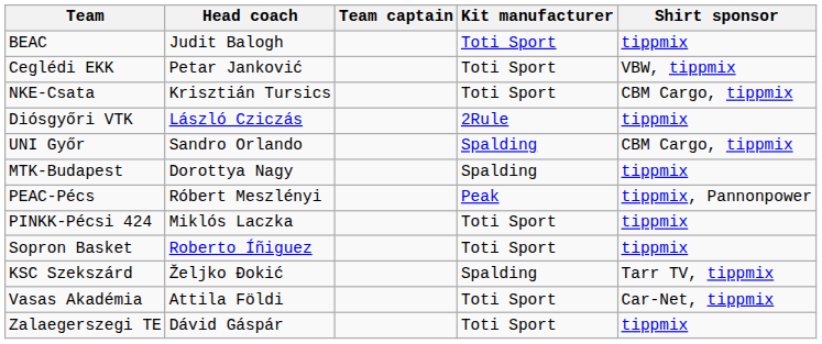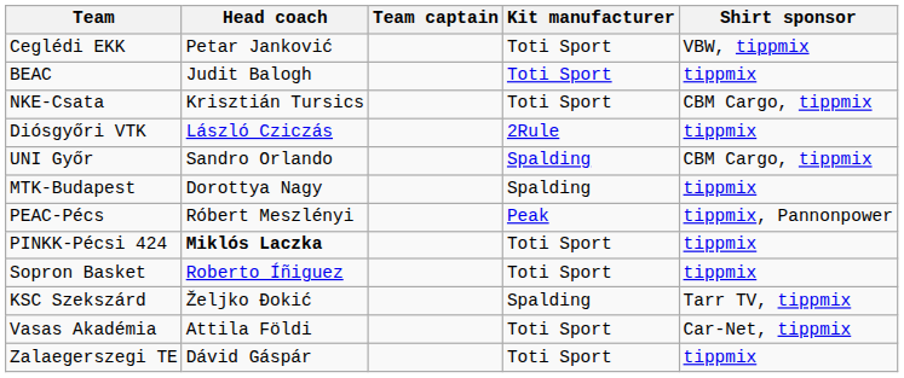rows swapped: BEAC <-> Ceglédi EKK
PINKK-Pécsi 424 | Head coach: normal -> bold
